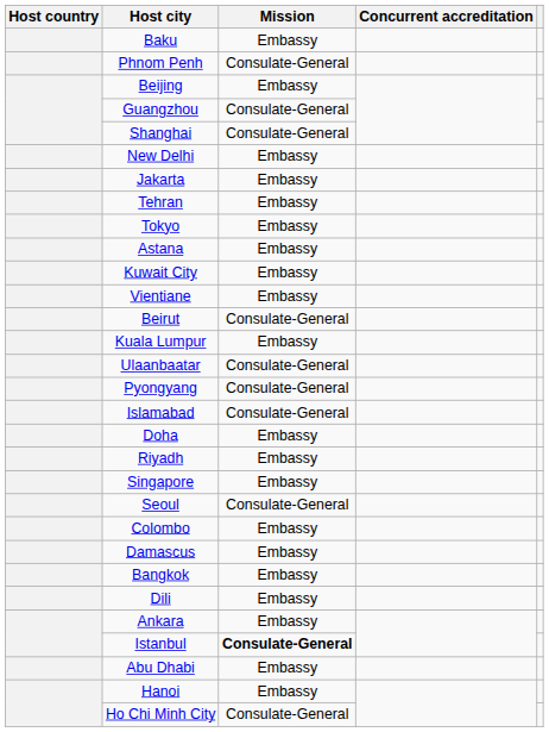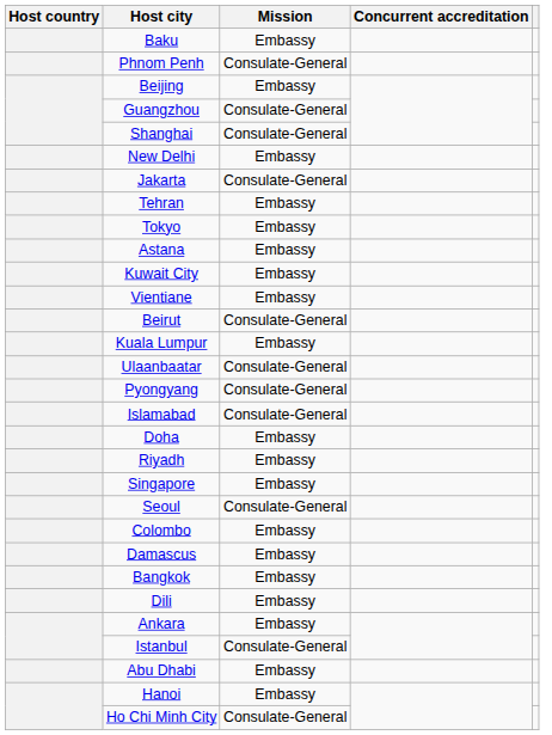Jakarta | Mission: Embassy -> Consulate-General
Istanbul | Mission: bold -> normal
